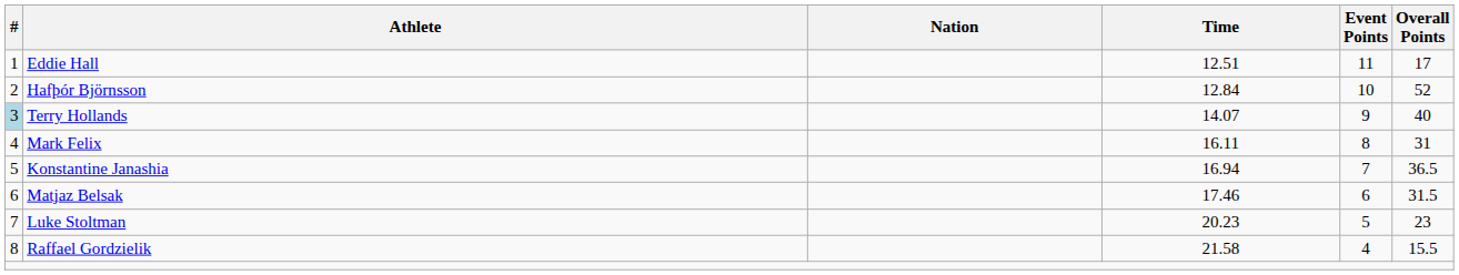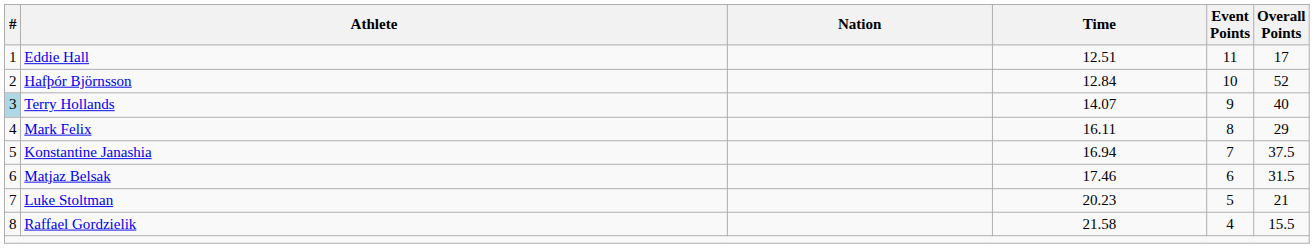Mark Felix | Overall Points: 31 -> 29
Konstantine Janashia | Overall Points: 36.5 -> 37.5
Luke Stoltman | Overall Points: 23 -> 21
